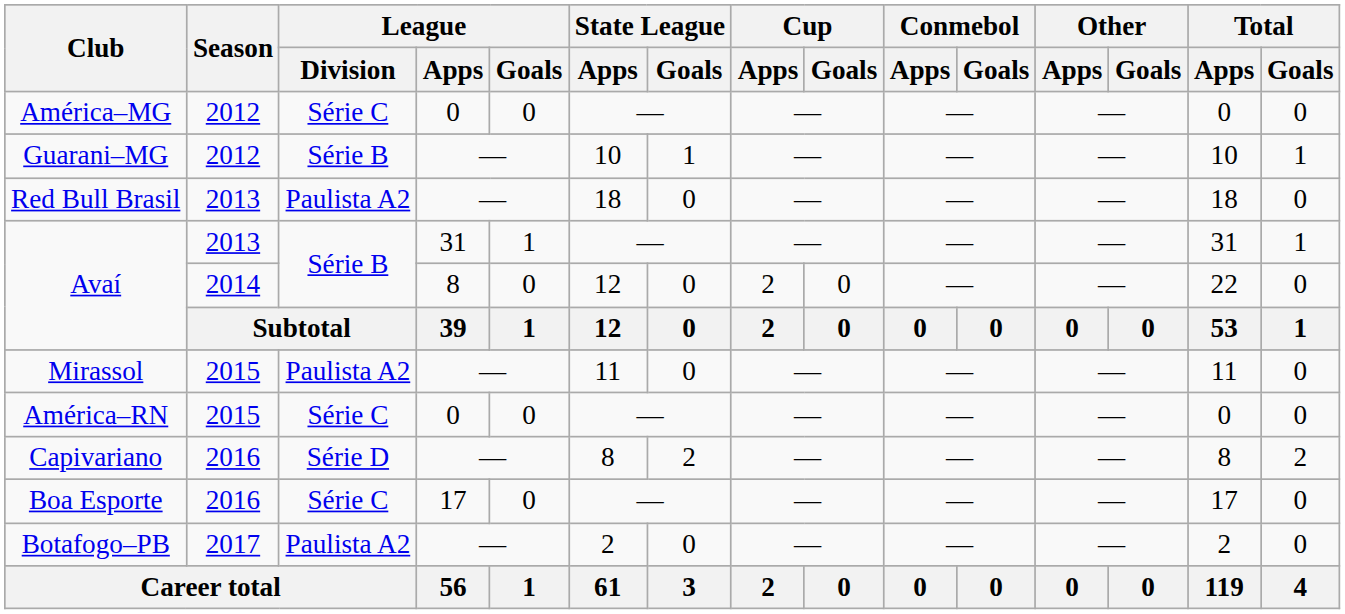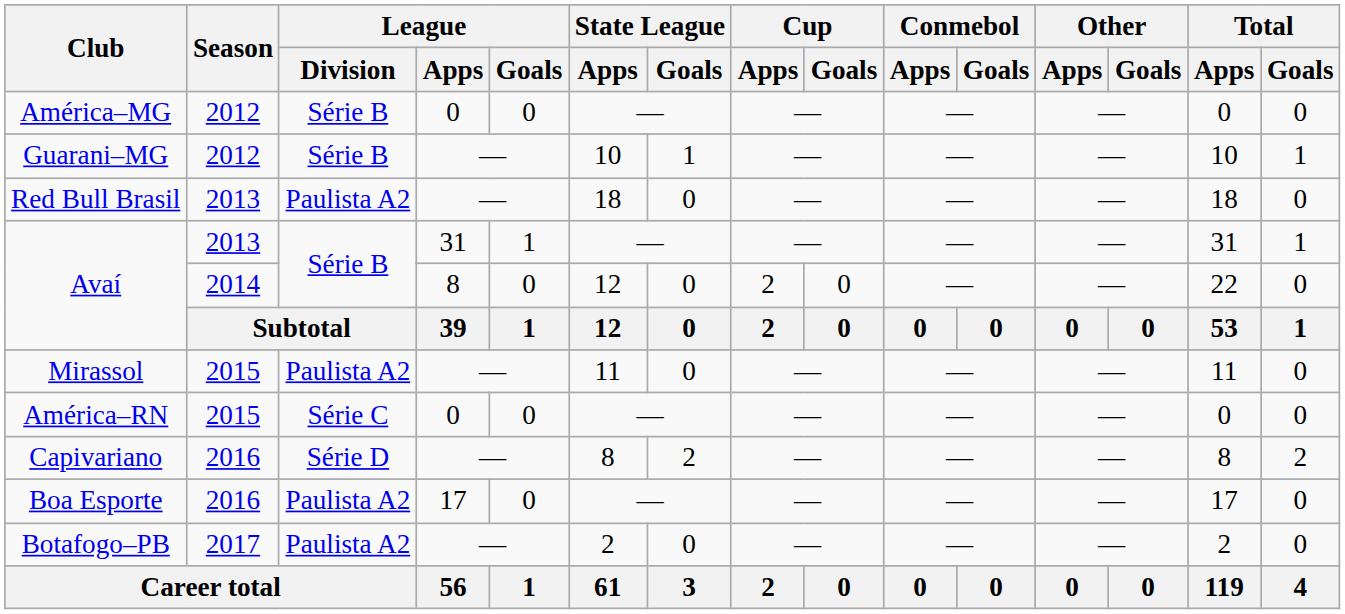América–MG | League / Division: Série C -> Série B
Boa Esporte | League / Division: Série C -> Paulista A2
